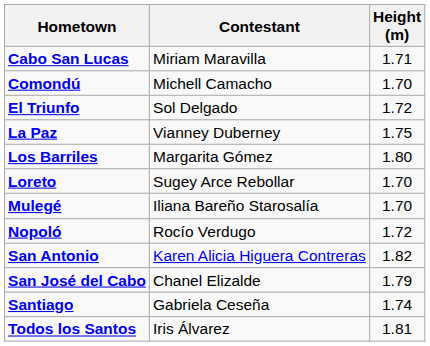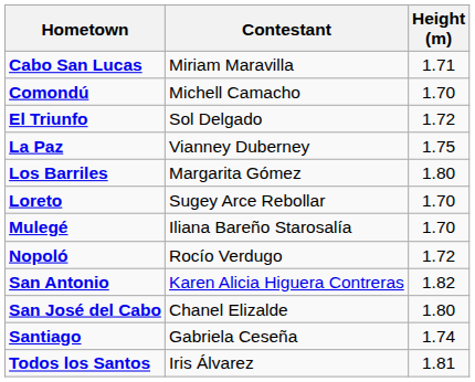San José del Cabo | Height (m): 1.79 -> 1.80
